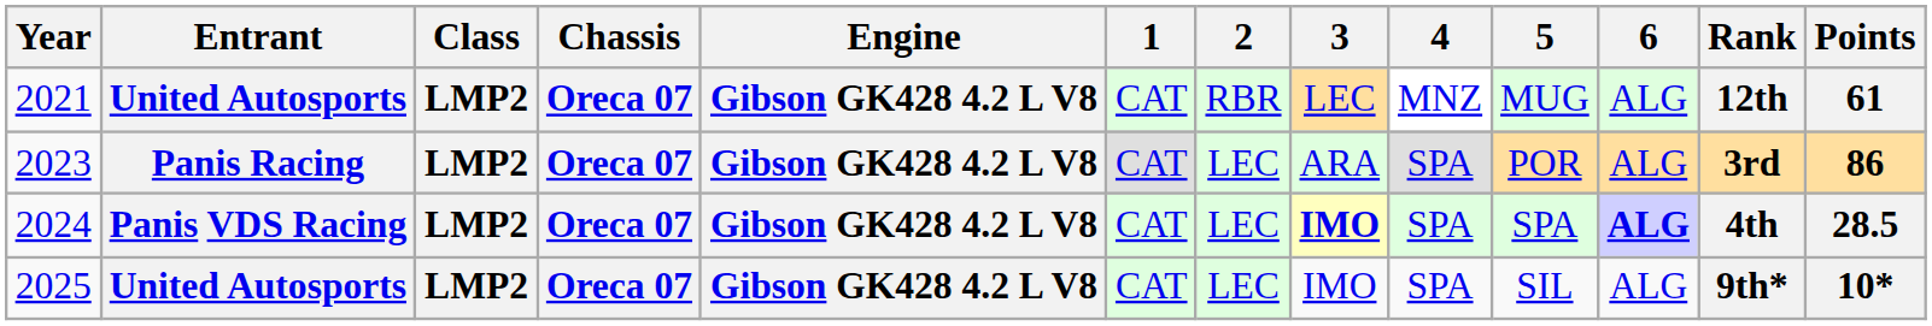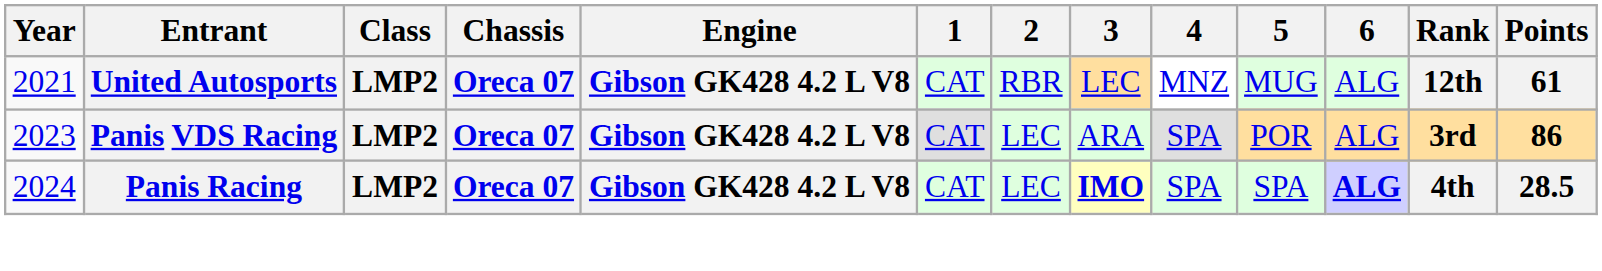2023 | Entrant: Panis Racing -> Panis VDS Racing
2024 | Entrant: Panis VDS Racing -> Panis Racing
- row: 2025 | United Autosports | LMP2 | Oreca 07 | Gibson GK428 4.2 L V8 | CAT | LEC | IMO | SPA | SIL | ALG | 9th* | 10*
